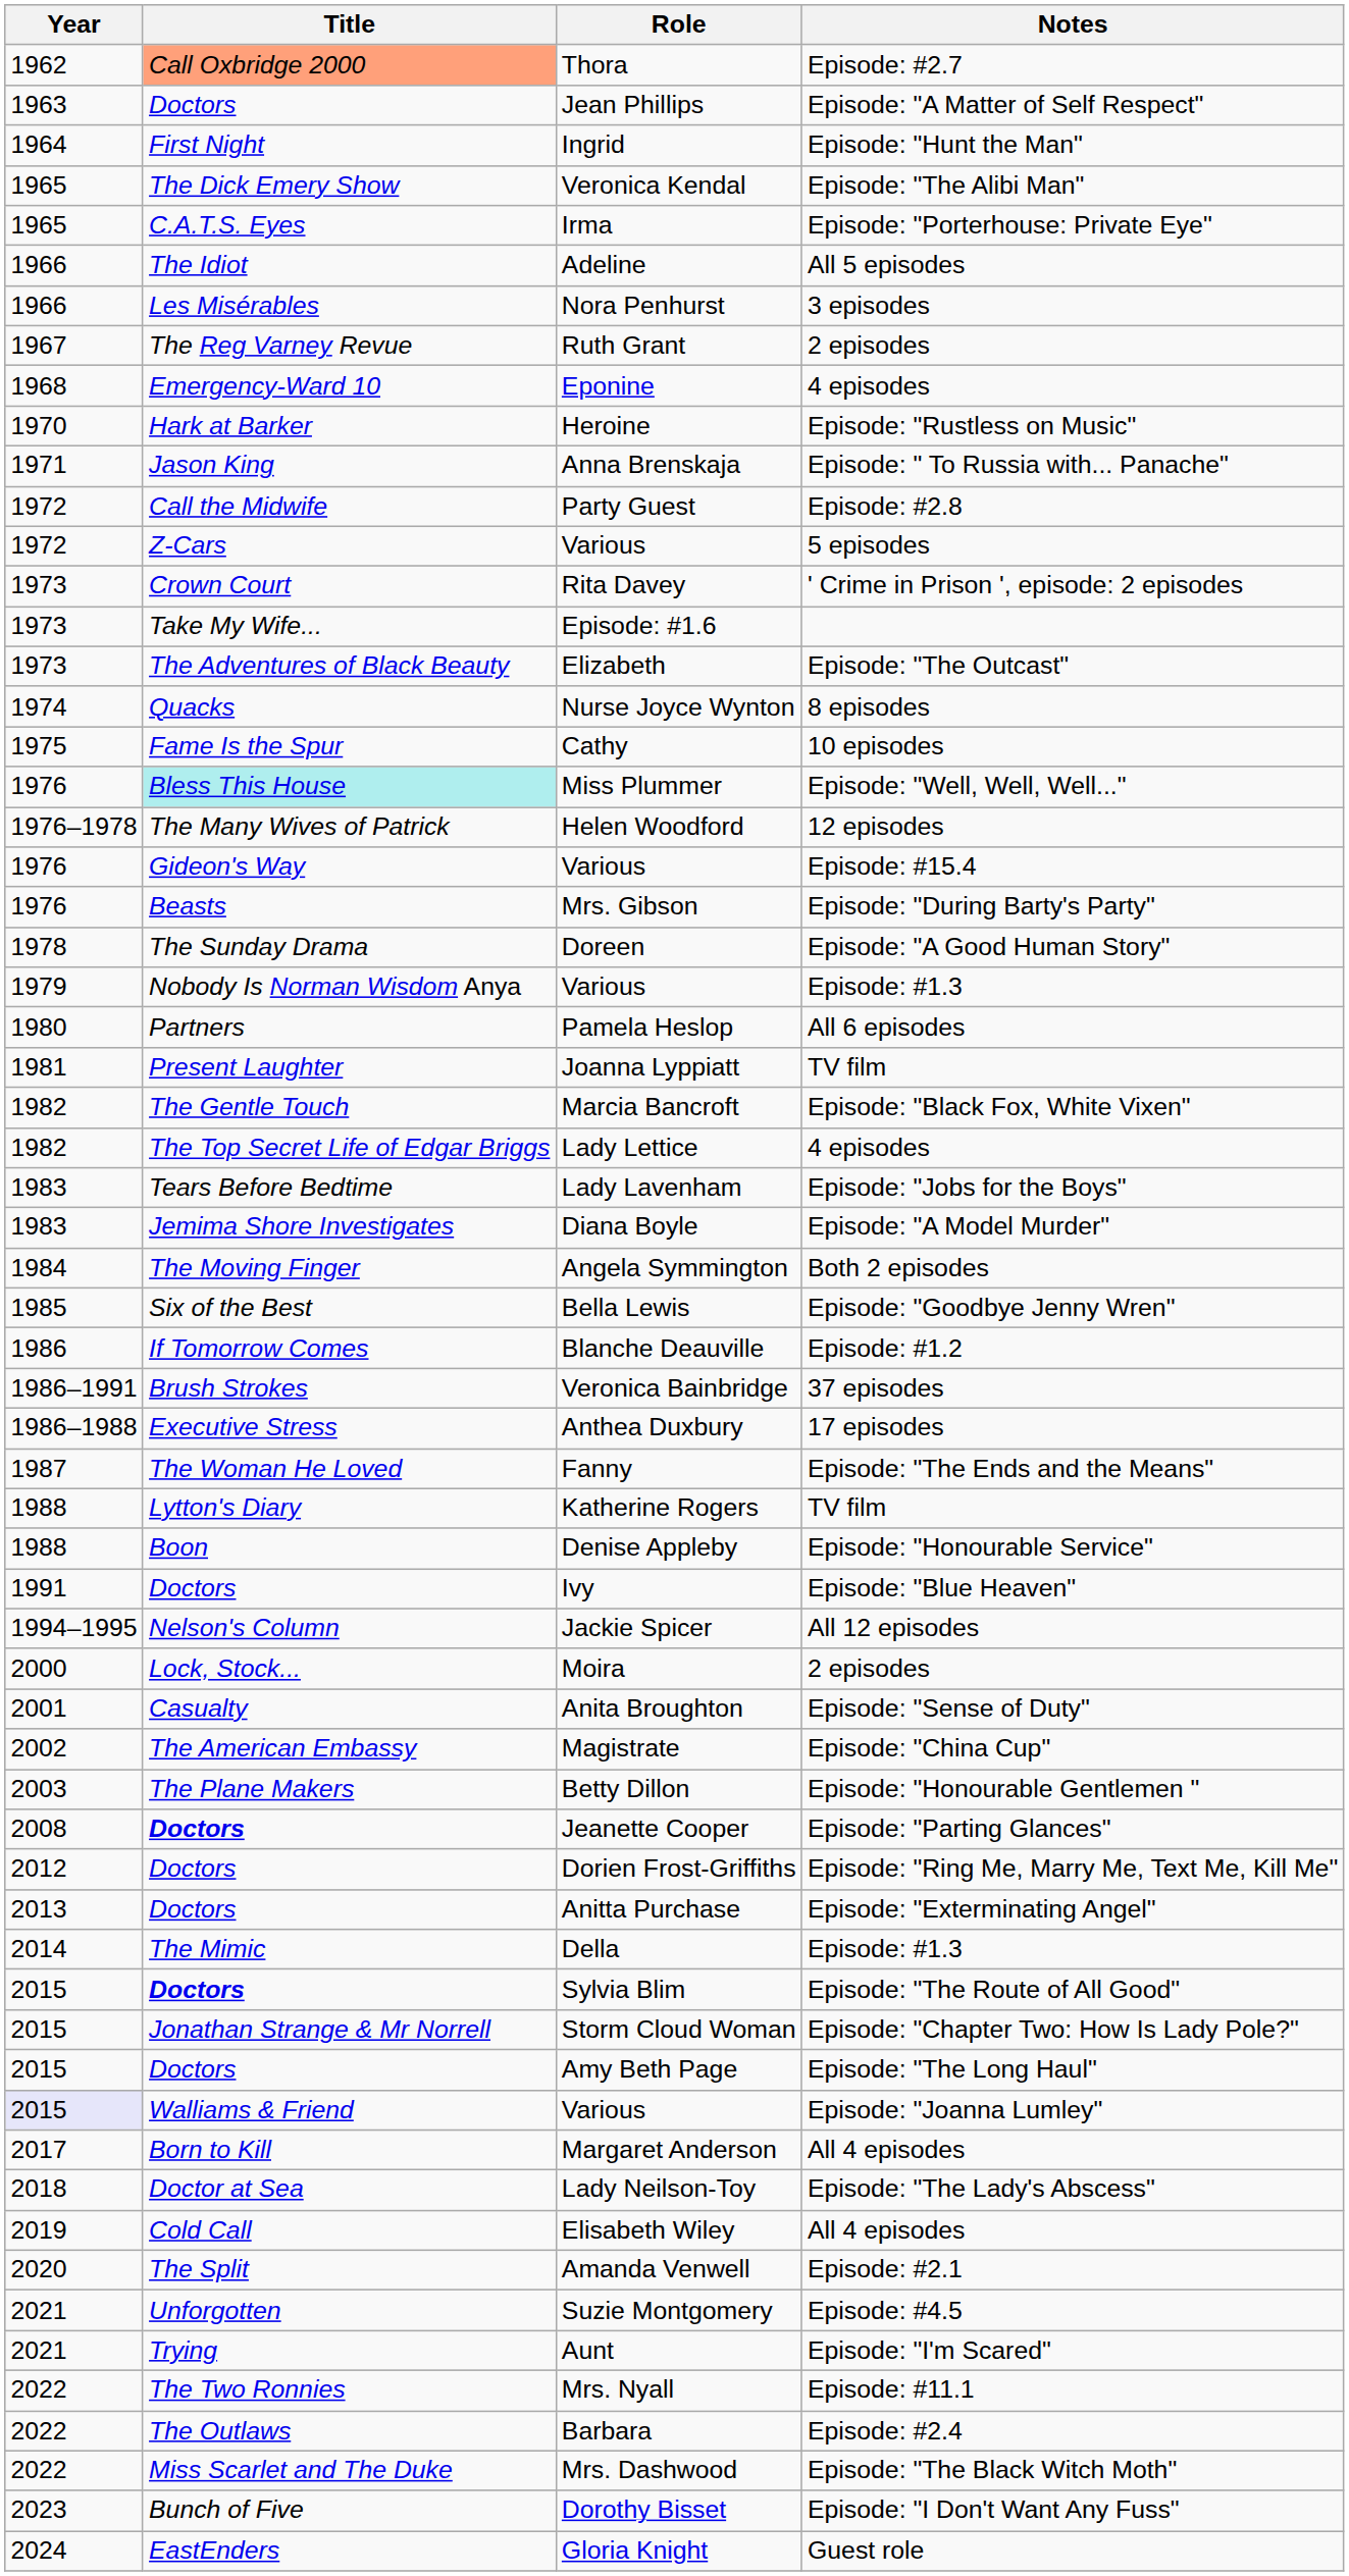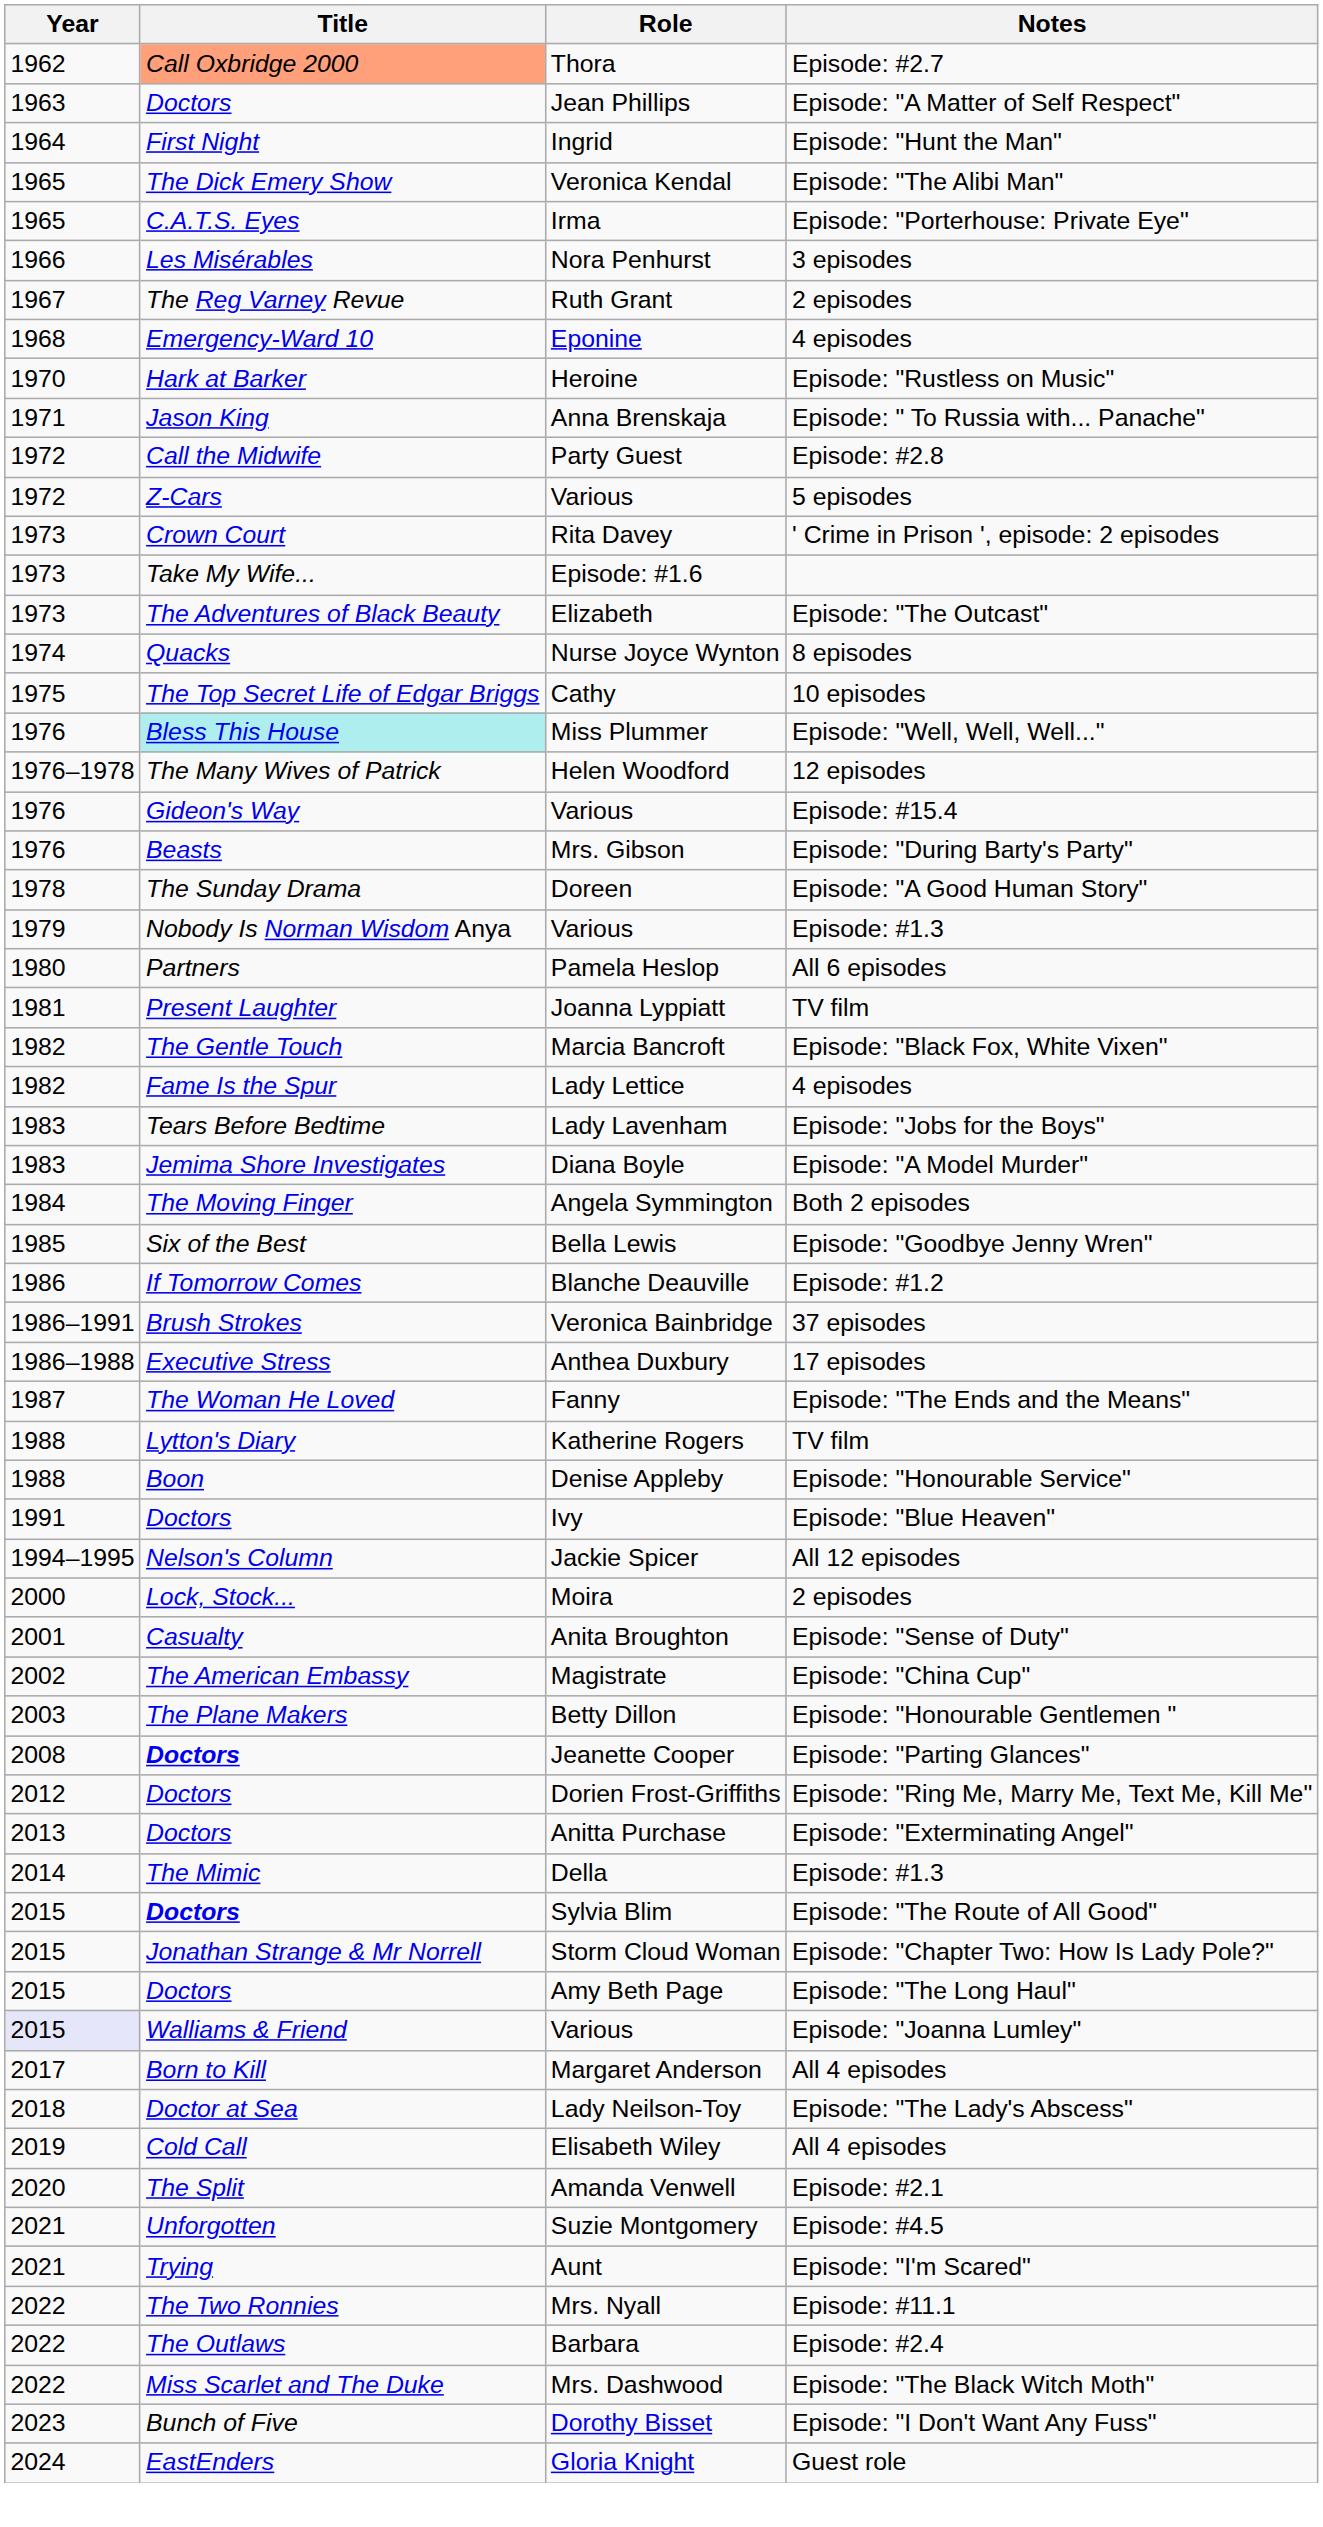- row: 1966 | The Idiot | Adeline | All 5 episodes
Cathy | Title: Fame Is the Spur -> The Top Secret Life of Edgar Briggs
Lady Lettice | Title: The Top Secret Life of Edgar Briggs -> Fame Is the Spur
